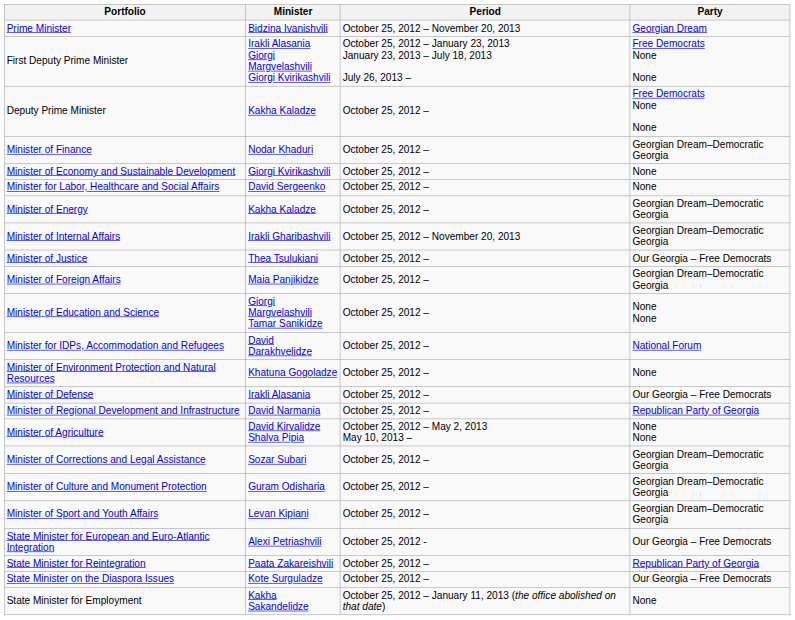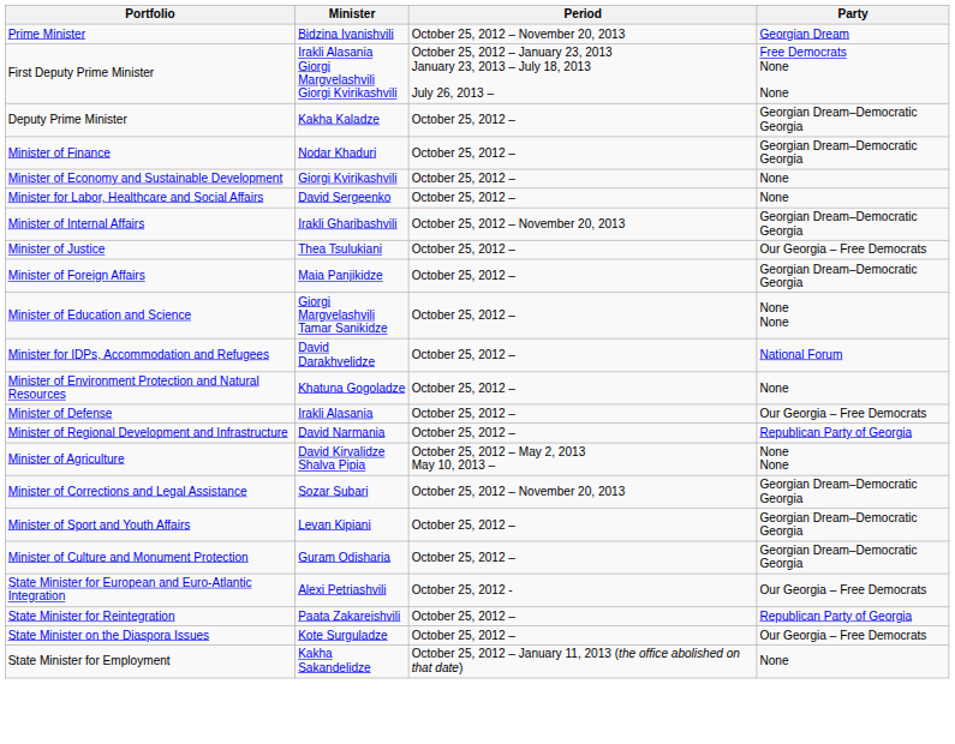Deputy Prime Minister | Party: Free Democrats None None -> Georgian Dream–Democratic Georgia
- row: Minister of Energy | Kakha Kaladze | October 25, 2012 – | Georgian Dream–Democratic Georgia
Minister of Corrections and Legal Assistance | Period: October 25, 2012 – -> October 25, 2012 – November 20, 2013
rows swapped: Minister of Culture and Monument Protection <-> Minister of Sport and Youth Affairs
